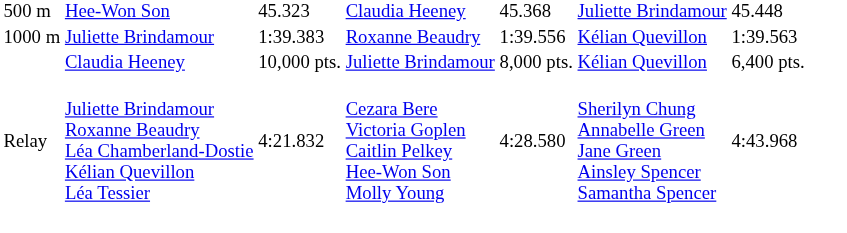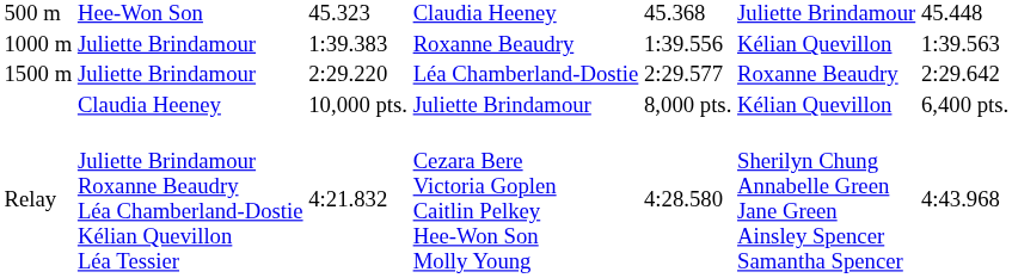+ row: 1500 m | Juliette Brindamour | 2:29.220 | Léa Chamberland-Dostie | 2:29.577 | Roxanne Beaudry | 2:29.642
